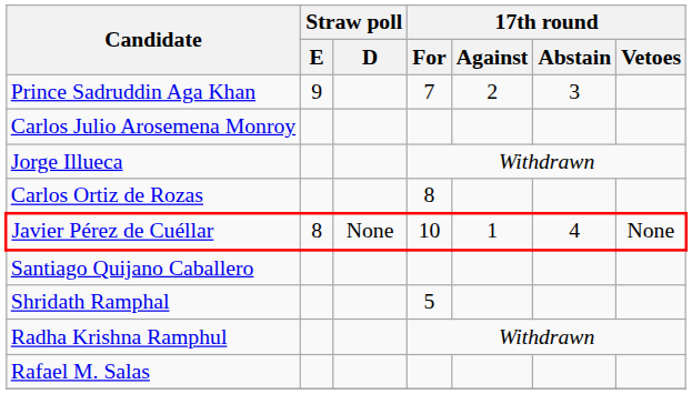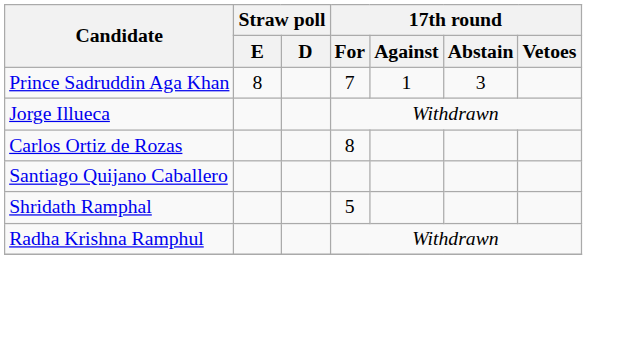Prince Sadruddin Aga Khan | Straw poll / E: 9 -> 8
Prince Sadruddin Aga Khan | 17th round / Against: 2 -> 1
- row: Carlos Julio Arosemena Monroy
- row: Javier Pérez de Cuéllar | 8 | None | 10 | 1 | 4 | None
- row: Rafael M. Salas
